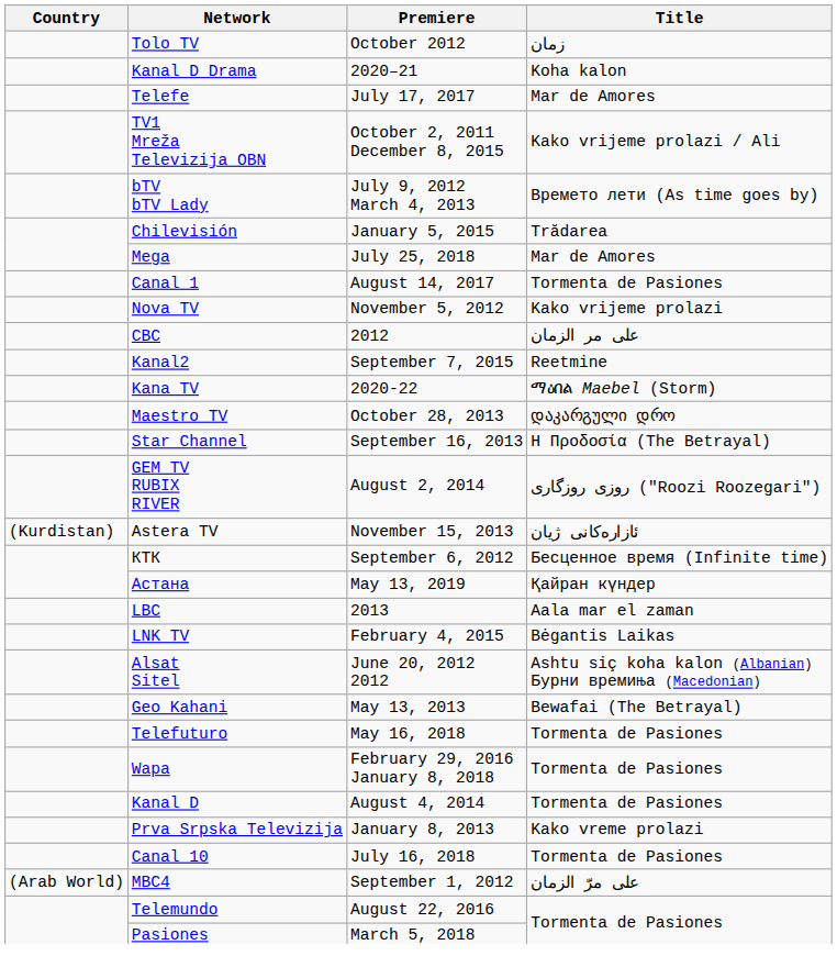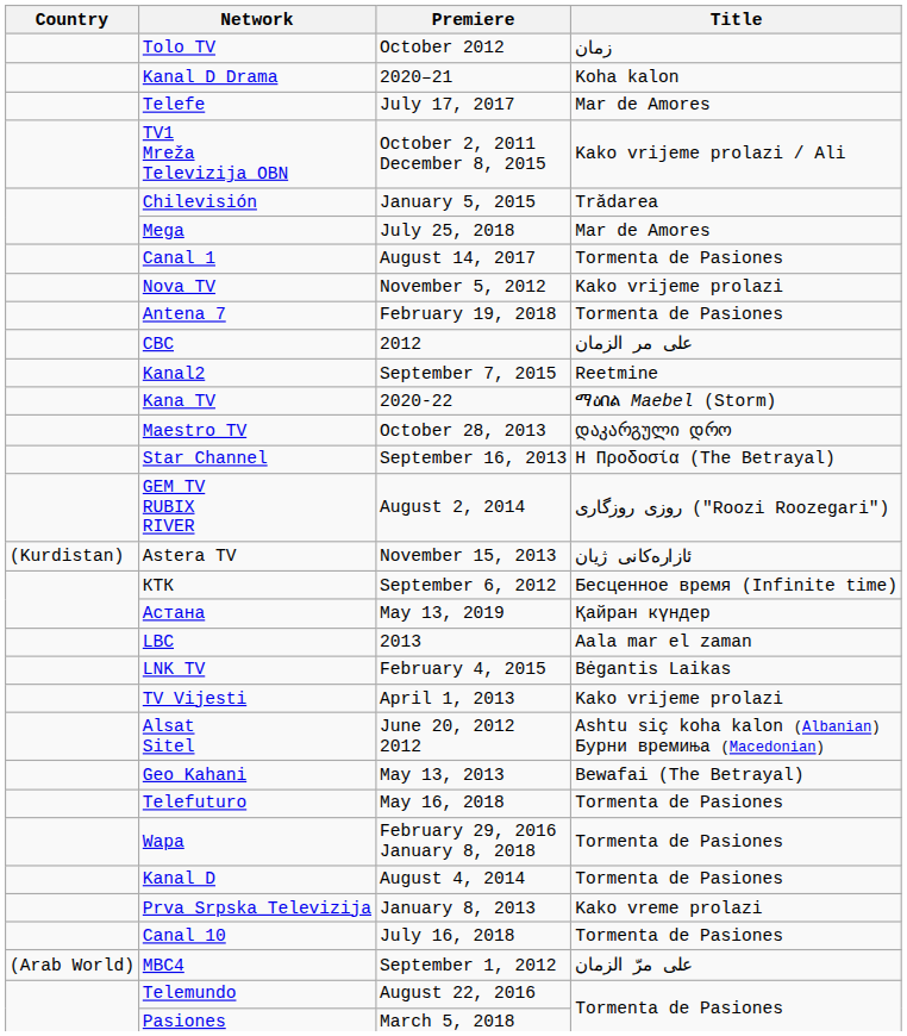- row: bTV bTV Lady | July 9, 2012 March 4, 2013 | Времето лети (As time goes by)
+ row: Antena 7 | February 19, 2018 | Tormenta de Pasiones
+ row: TV Vijesti | April 1, 2013 | Kako vrijeme prolazi
